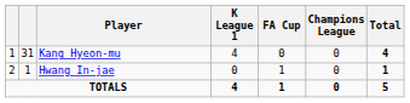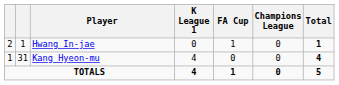rows swapped: Kang Hyeon-mu <-> Hwang In-jae
